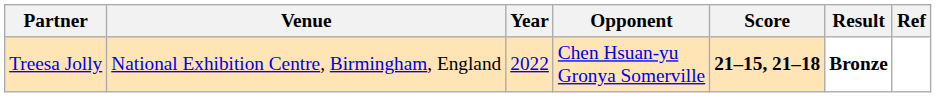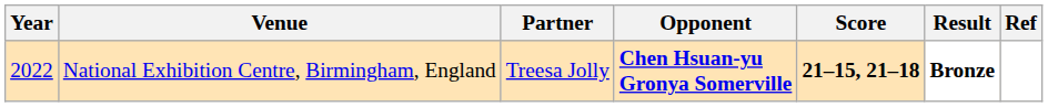columns swapped: Year <-> Partner
National Exhibition Centre, Birmingham, England | Opponent: normal -> bold
